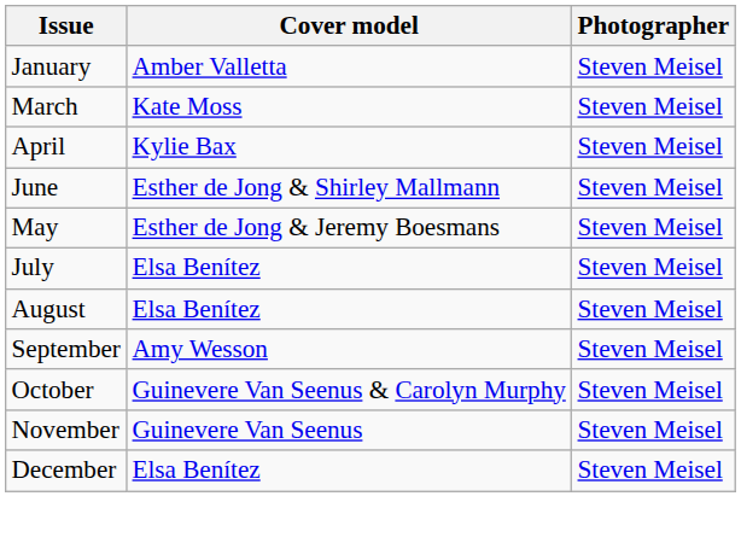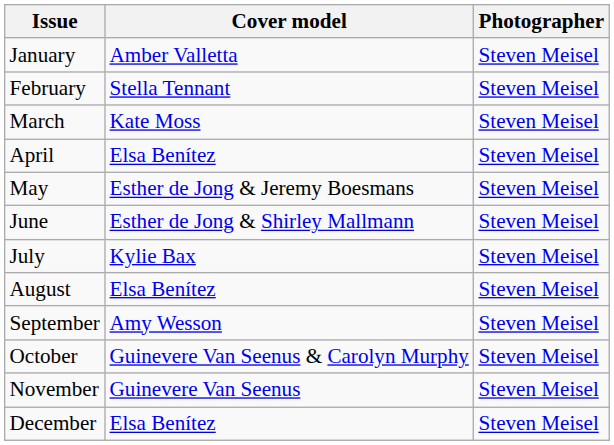+ row: February | Stella Tennant | Steven Meisel
April | Cover model: Kylie Bax -> Elsa Benítez
rows swapped: May <-> June
July | Cover model: Elsa Benítez -> Kylie Bax
